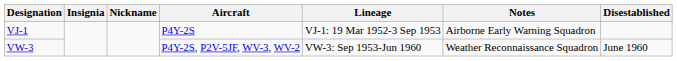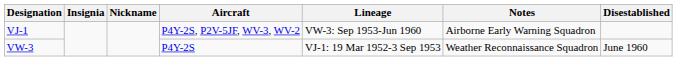VJ-1 | Aircraft: P4Y-2S -> P4Y-2S, P2V-5JF, WV-3, WV-2
VJ-1 | Lineage: VJ-1: 19 Mar 1952-3 Sep 1953 -> VW-3: Sep 1953-Jun 1960
VW-3 | Aircraft: P4Y-2S, P2V-5JF, WV-3, WV-2 -> P4Y-2S
VW-3 | Lineage: VW-3: Sep 1953-Jun 1960 -> VJ-1: 19 Mar 1952-3 Sep 1953
